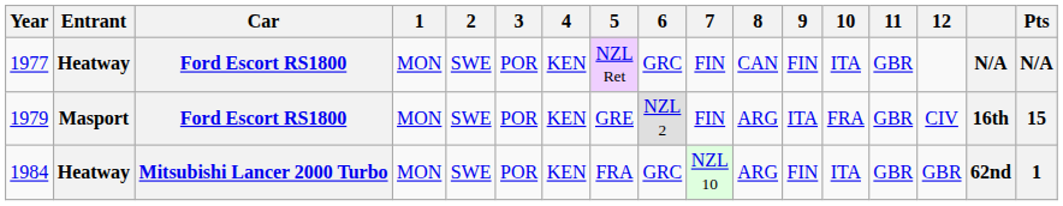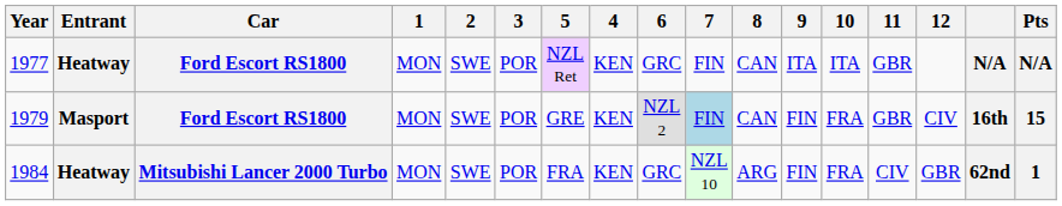columns swapped: 4 <-> 5
1977 | 9: FIN -> ITA
1979 | 7: no background -> lightblue background
1979 | 8: ARG -> CAN
1979 | 9: ITA -> FIN
1984 | 10: ITA -> FRA
1984 | 11: GBR -> CIV
